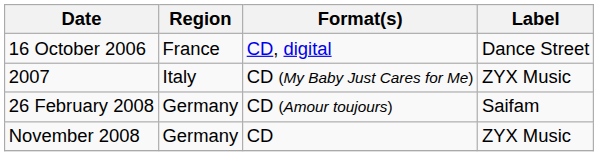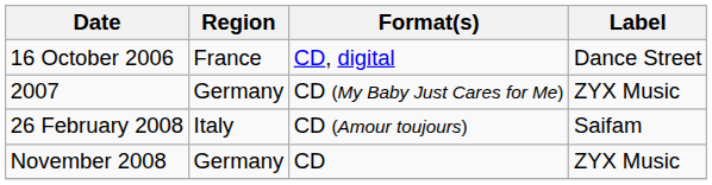2007 | Region: Italy -> Germany
26 February 2008 | Region: Germany -> Italy
